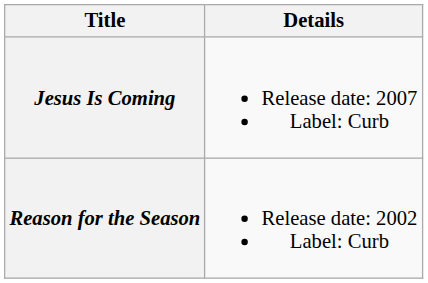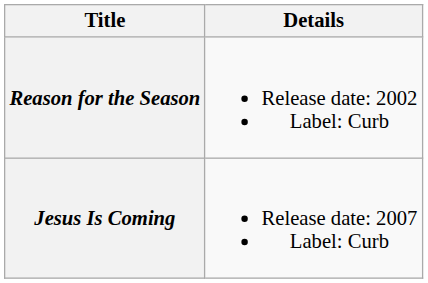rows swapped: Reason for the Season <-> Jesus Is Coming
